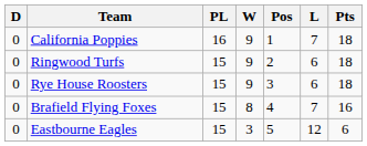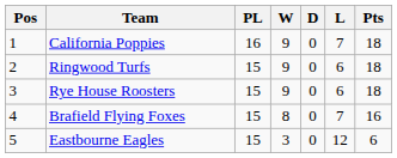columns swapped: Pos <-> D
